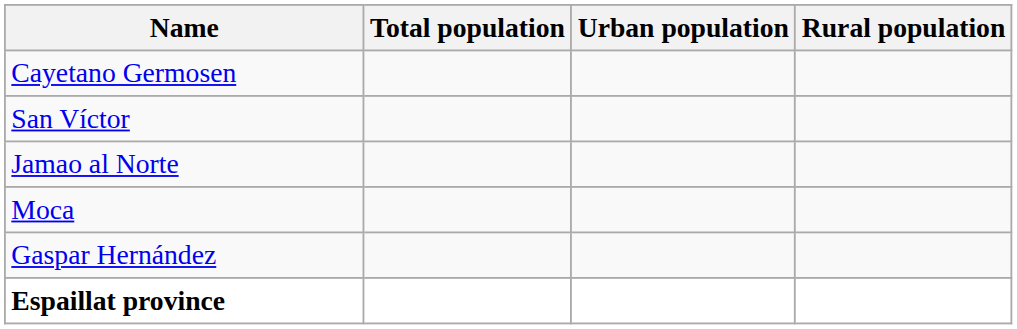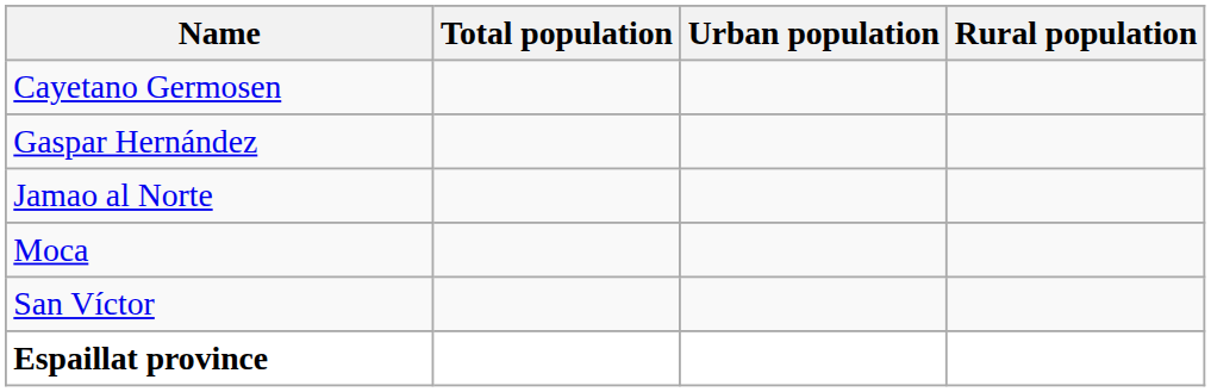rows swapped: Gaspar Hernández <-> San Víctor
